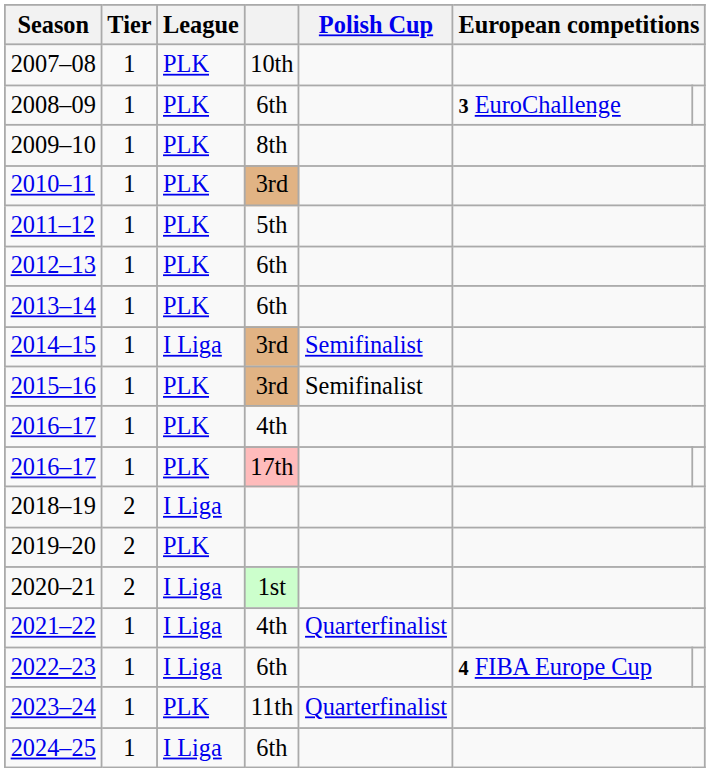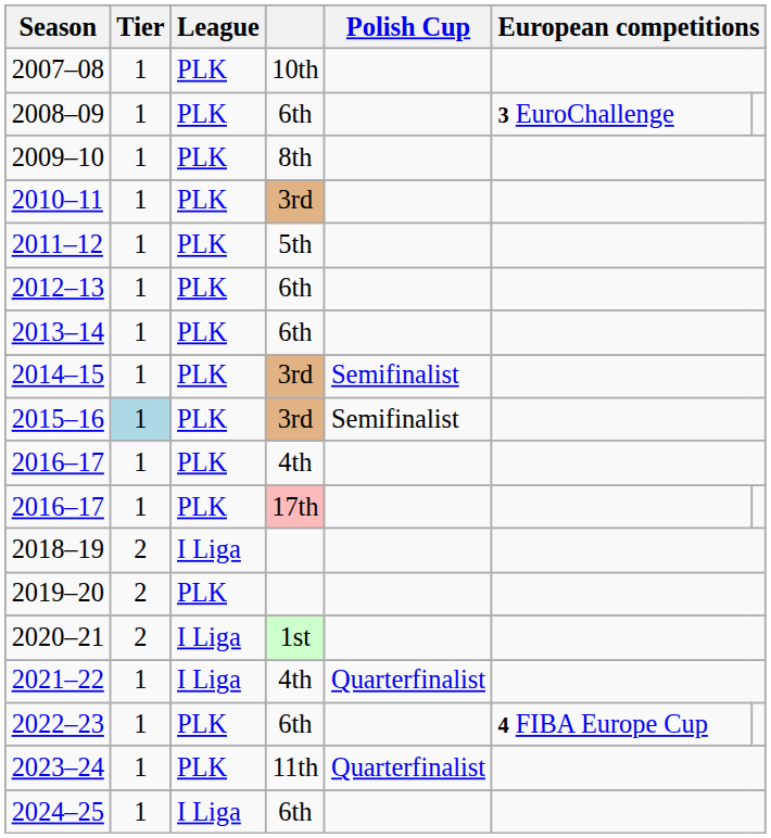2014–15 | League: I Liga -> PLK
2015–16 | Tier: no background -> lightblue background
2022–23 | League: I Liga -> PLK
